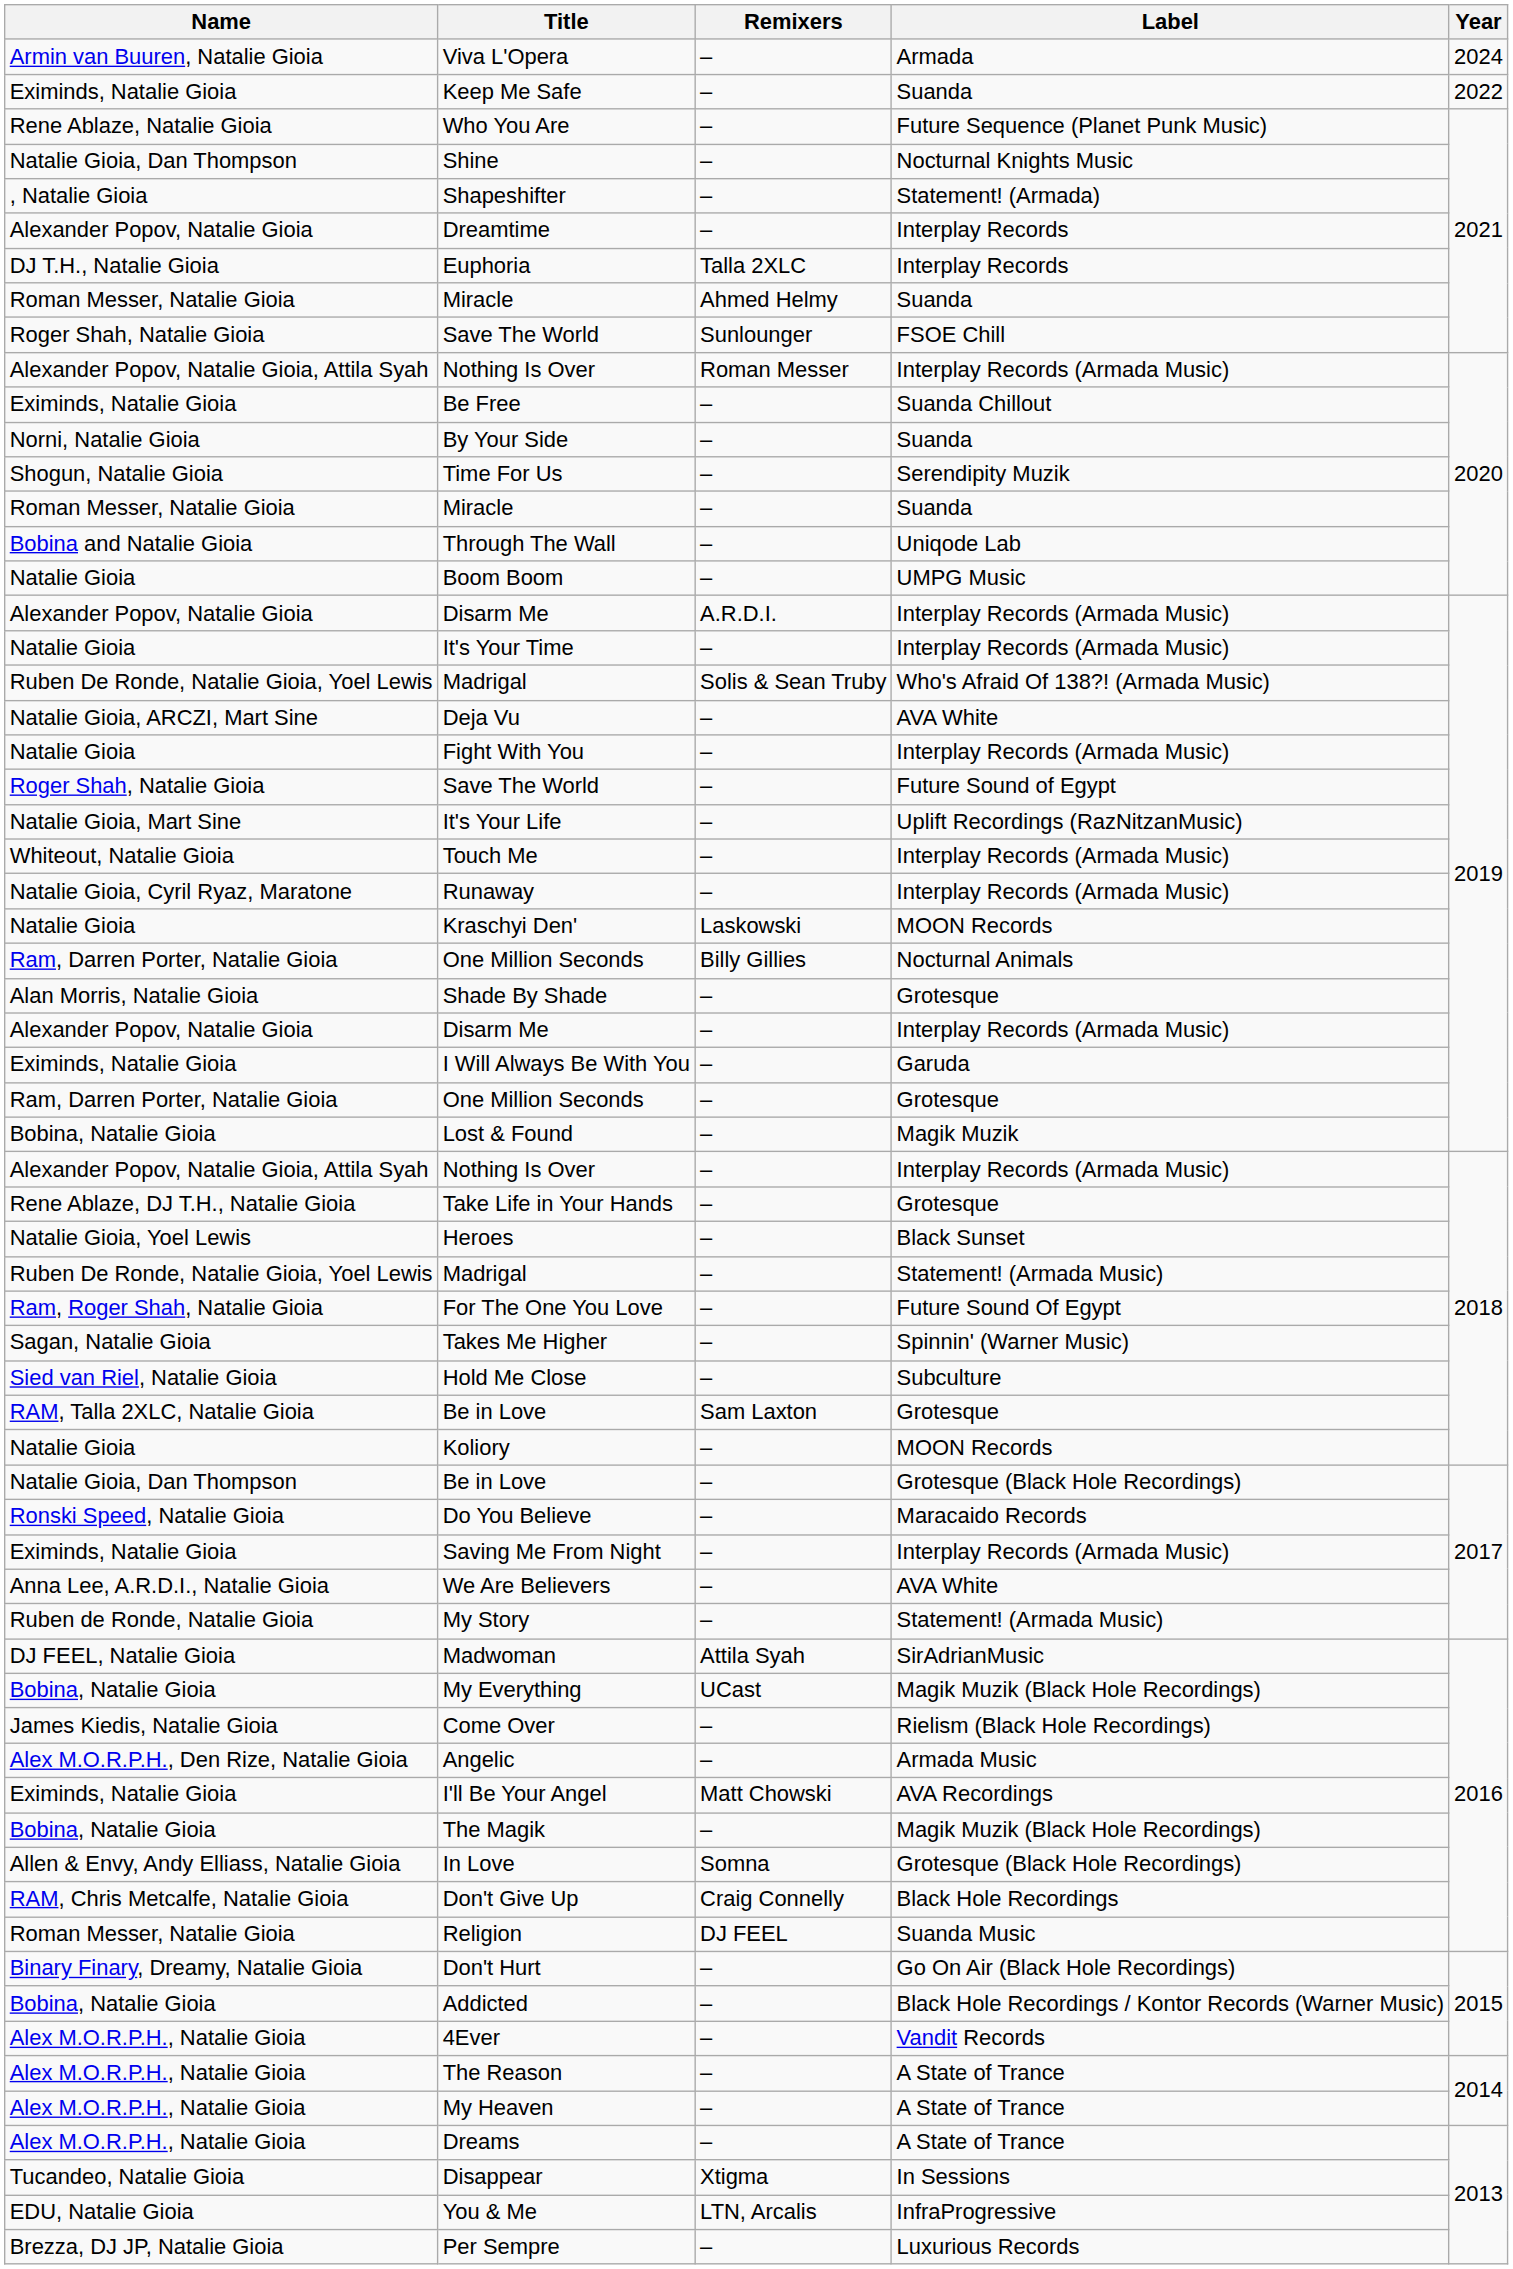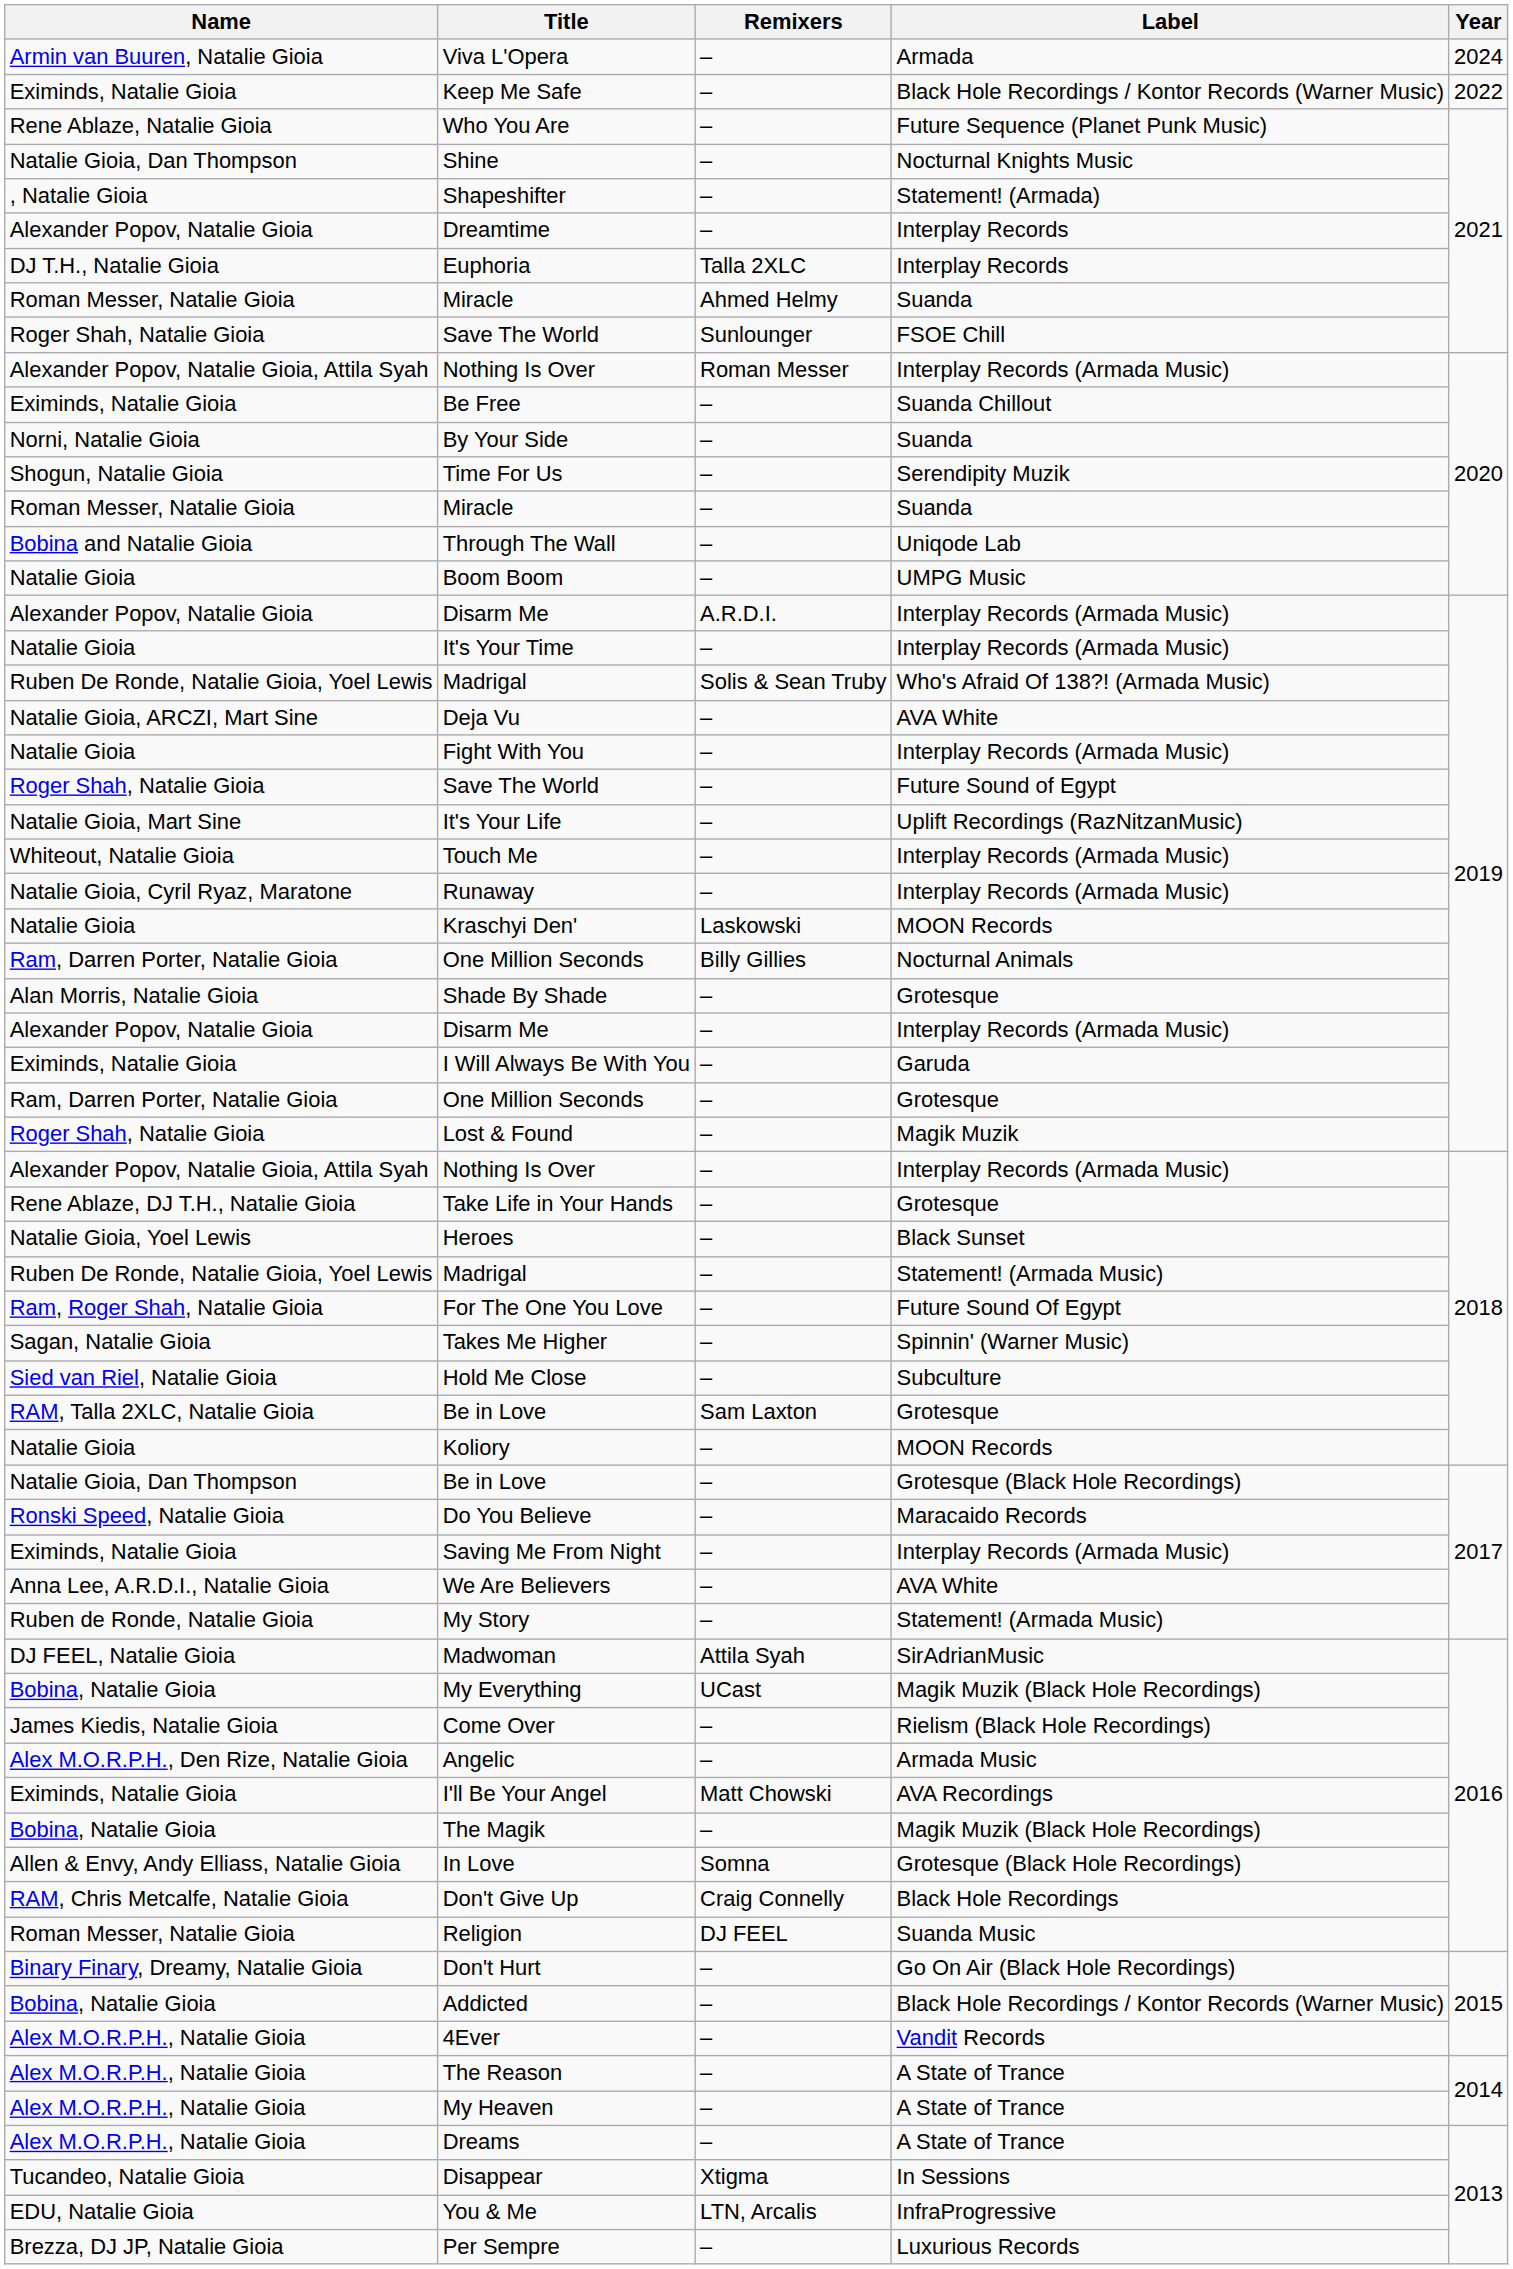Keep Me Safe | Label: Suanda -> Black Hole Recordings / Kontor Records (Warner Music)
Lost & Found | Name: Bobina, Natalie Gioia -> Roger Shah, Natalie Gioia
